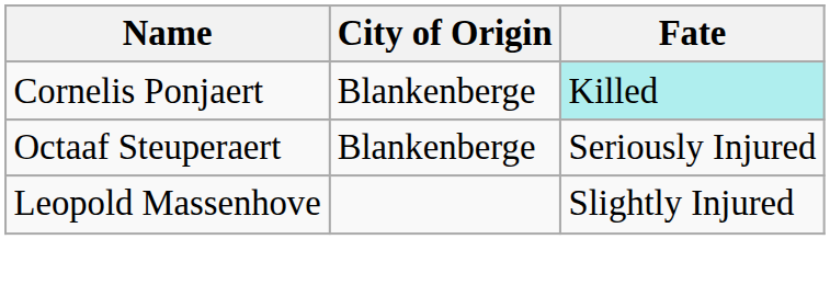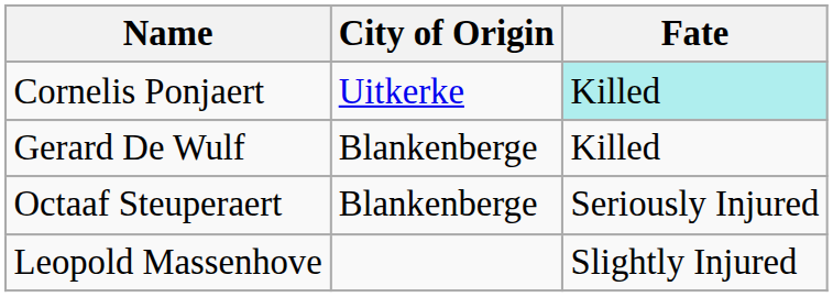Cornelis Ponjaert | City of Origin: Blankenberge -> Uitkerke
+ row: Gerard De Wulf | Blankenberge | Killed
